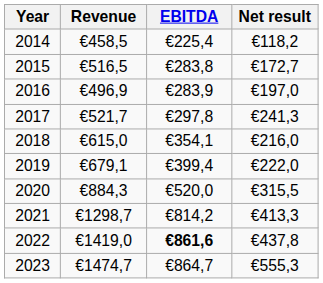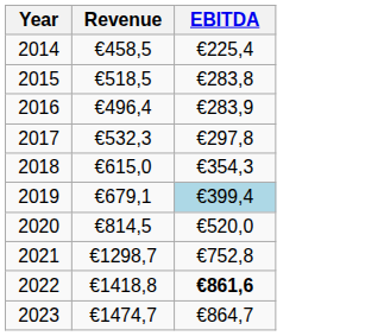- column: Net result | €118,2 | €172,7 | €197,0 | €241,3 | €216,0 | €222,0 | €315,5 | €413,3 | €437,8 | €555,3
2015 | Revenue: €516,5 -> €518,5
2016 | Revenue: €496,9 -> €496,4
2017 | Revenue: €521,7 -> €532,3
2018 | EBITDA: €354,1 -> €354,3
2019 | EBITDA: no background -> lightblue background
2020 | Revenue: €884,3 -> €814,5
2021 | EBITDA: €814,2 -> €752,8
2022 | Revenue: €1419,0 -> €1418,8
